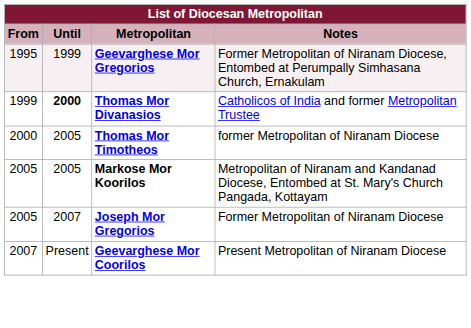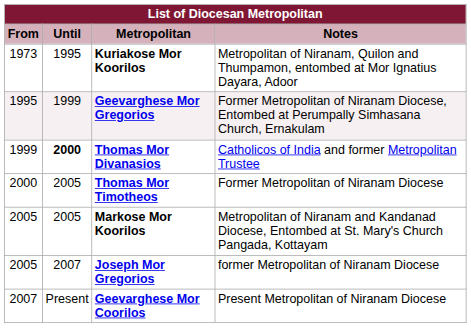+ row: 1973 | 1995 | Kuriakose Mor Koorilos | Metropolitan of Niranam, Quilon and Thumpamon, entombed at Mor Ignatius Dayara, Adoor
Thomas Mor Timotheos | Notes: former Metropolitan of Niranam Diocese -> Former Metropolitan of Niranam Diocese
Joseph Mor Gregorios | Notes: Former Metropolitan of Niranam Diocese -> former Metropolitan of Niranam Diocese
